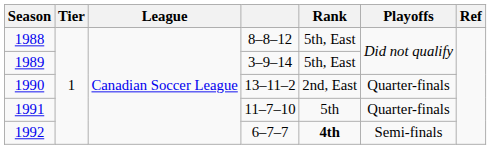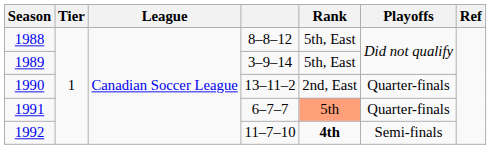1991 | column 4: 11–7–10 -> 6–7–7
1991 | Rank: no background -> lightsalmon background
1992 | column 4: 6–7–7 -> 11–7–10
